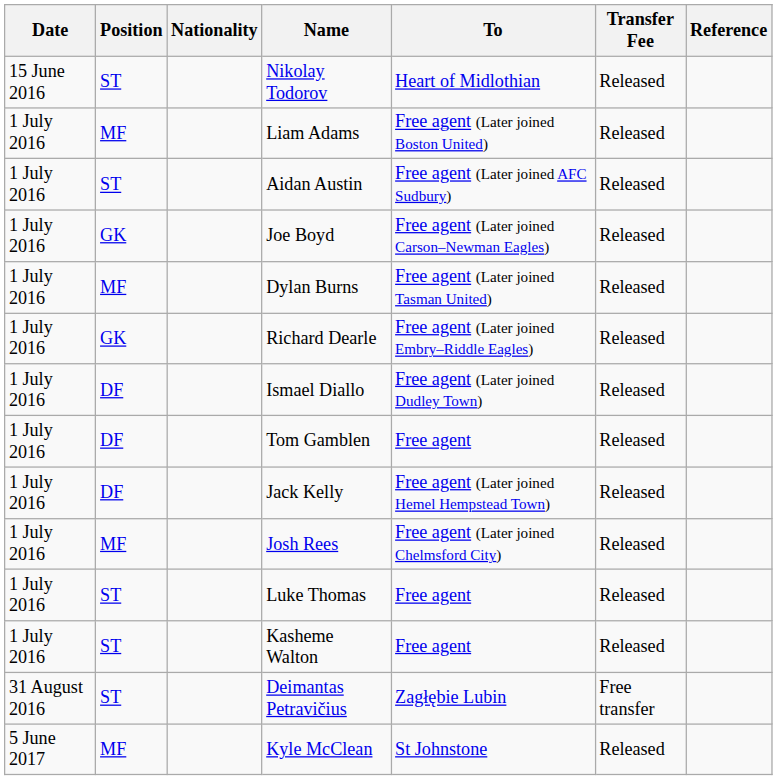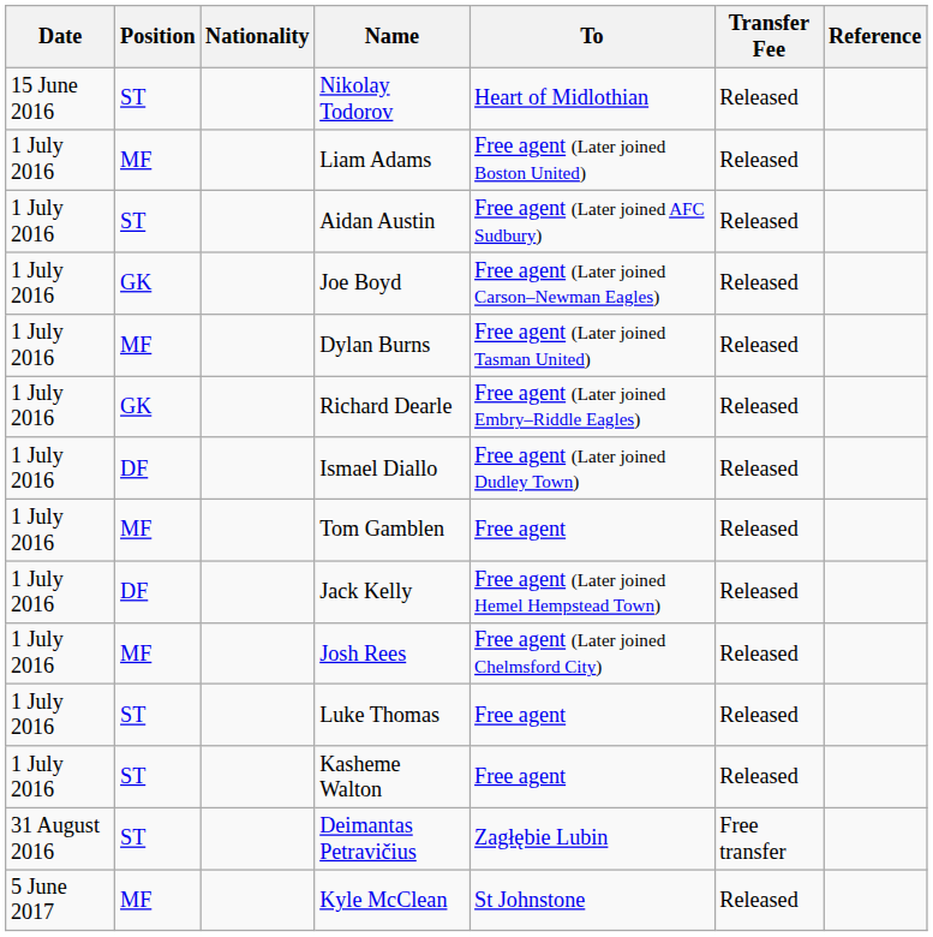Tom Gamblen | Position: DF -> MF
